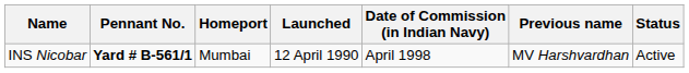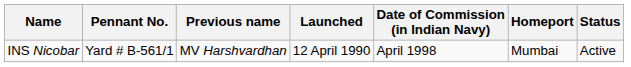columns swapped: Previous name <-> Homeport
INS Nicobar | Pennant No.: bold -> normal
